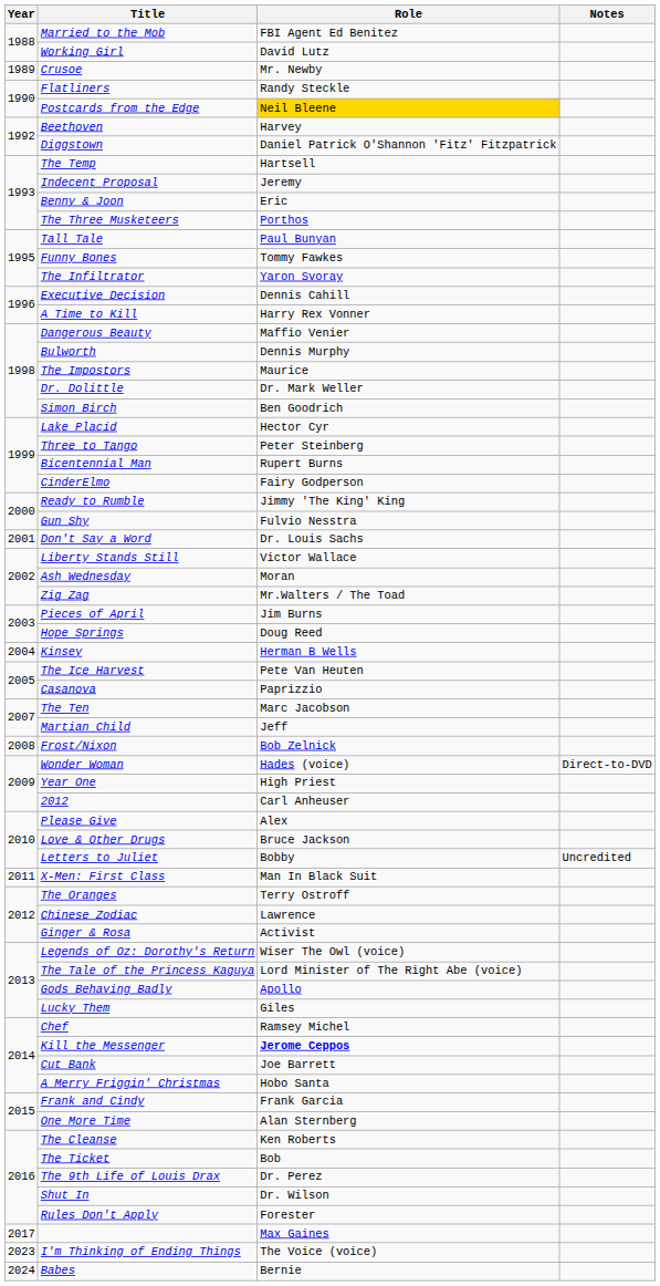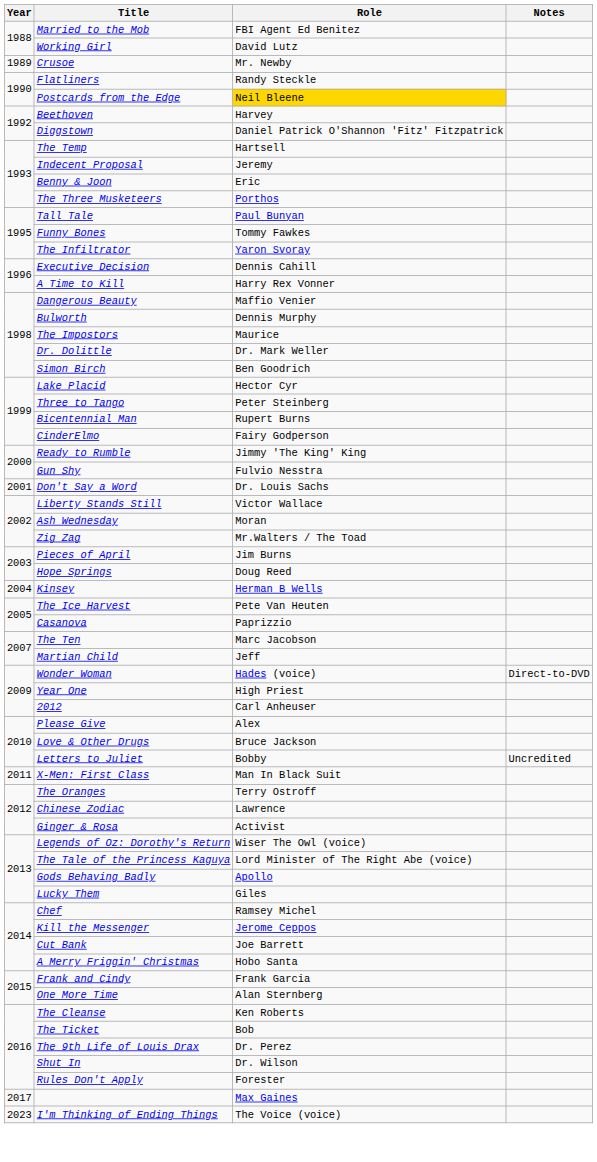- row: 2008 | Frost/Nixon | Bob Zelnick
Kill the Messenger | Role: bold -> normal
- row: 2024 | Babes | Bernie
